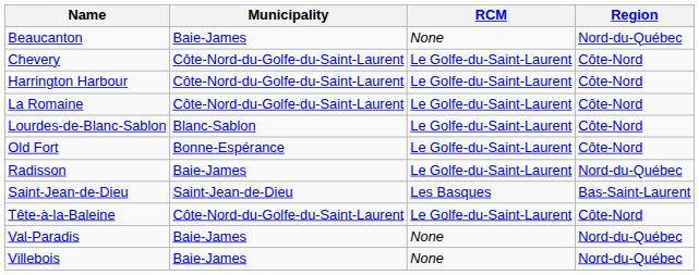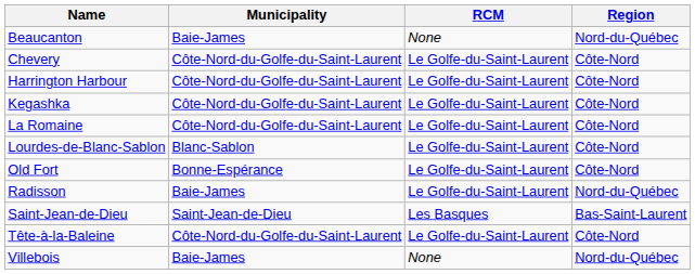+ row: Kegashka | Côte-Nord-du-Golfe-du-Saint-Laurent | Le Golfe-du-Saint-Laurent | Côte-Nord
- row: Val-Paradis | Baie-James | None | Nord-du-Québec
